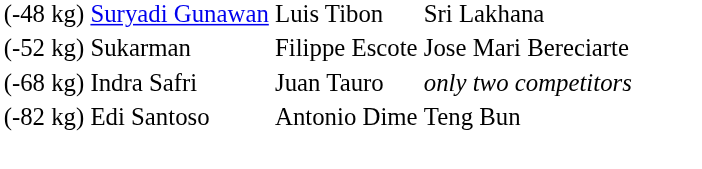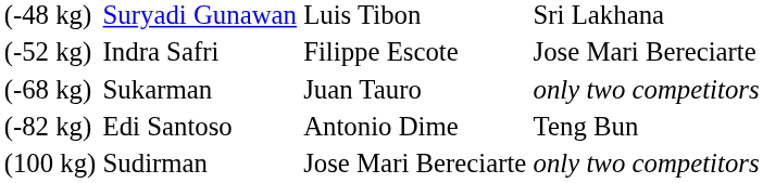(-52 kg) | column 2: Sukarman -> Indra Safri
(-68 kg) | column 2: Indra Safri -> Sukarman
+ row: (100 kg) | Sudirman | Jose Mari Bereciarte | only two competitors
